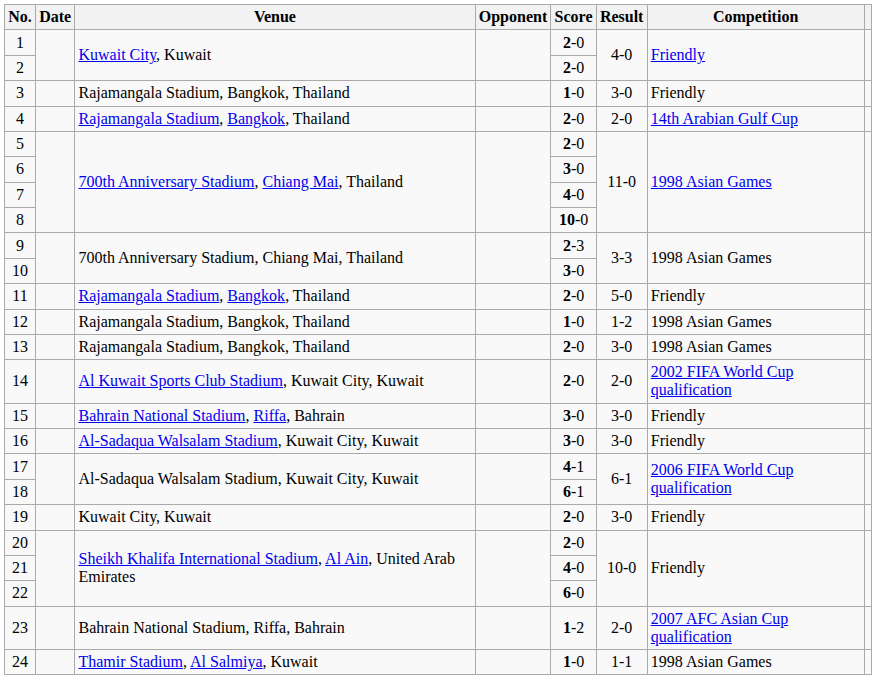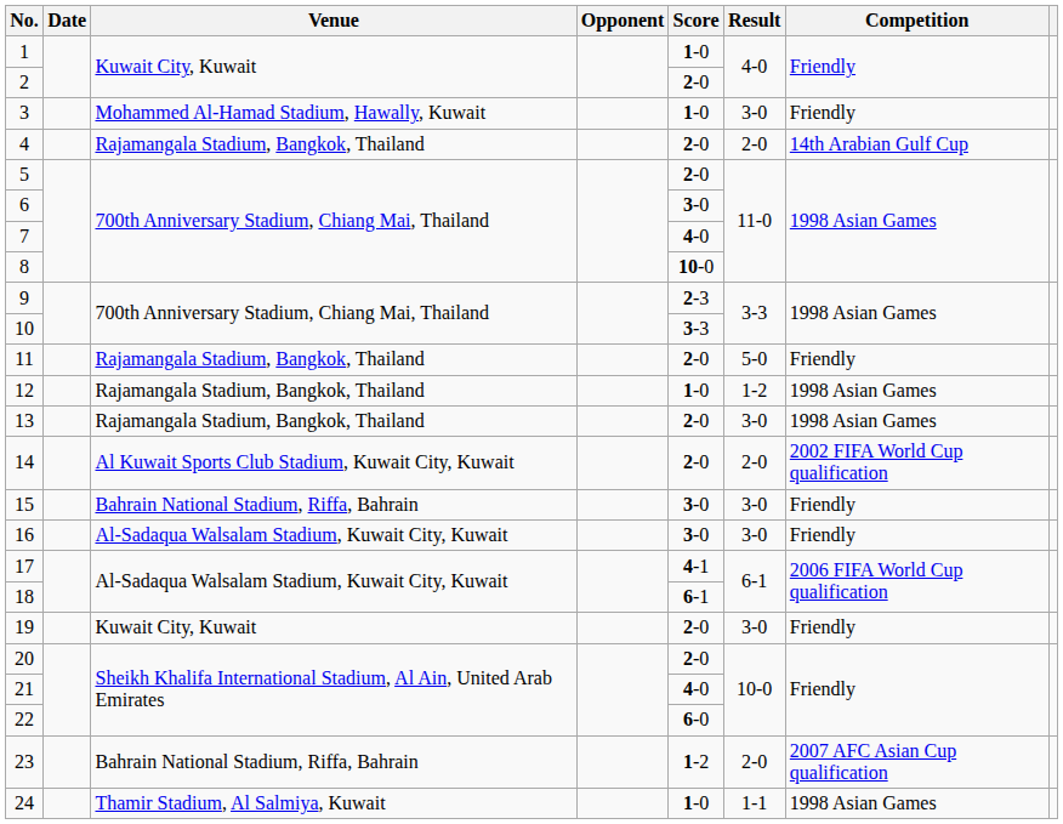1 | Score: 2-0 -> 1-0
3 | Venue: Rajamangala Stadium, Bangkok, Thailand -> Mohammed Al-Hamad Stadium, Hawally, Kuwait
10 | Score: 3-0 -> 3-3
